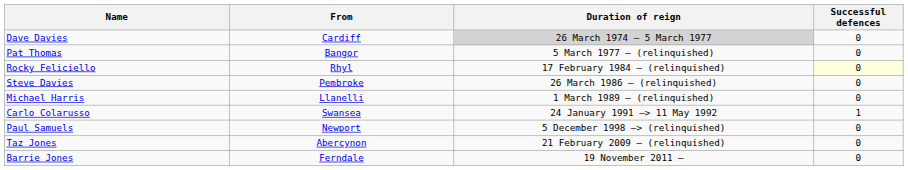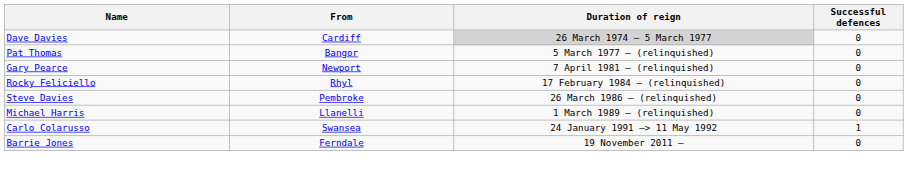+ row: Gary Pearce | Newport | 7 April 1981 — (relinquished) | 0
Rocky Feliciello | Successful defences: lightyellow background -> no background
- row: Paul Samuels | Newport | 5 December 1998 —> (relinquished) | 0
- row: Taz Jones | Abercynon | 21 February 2009 — (relinquished) | 0
